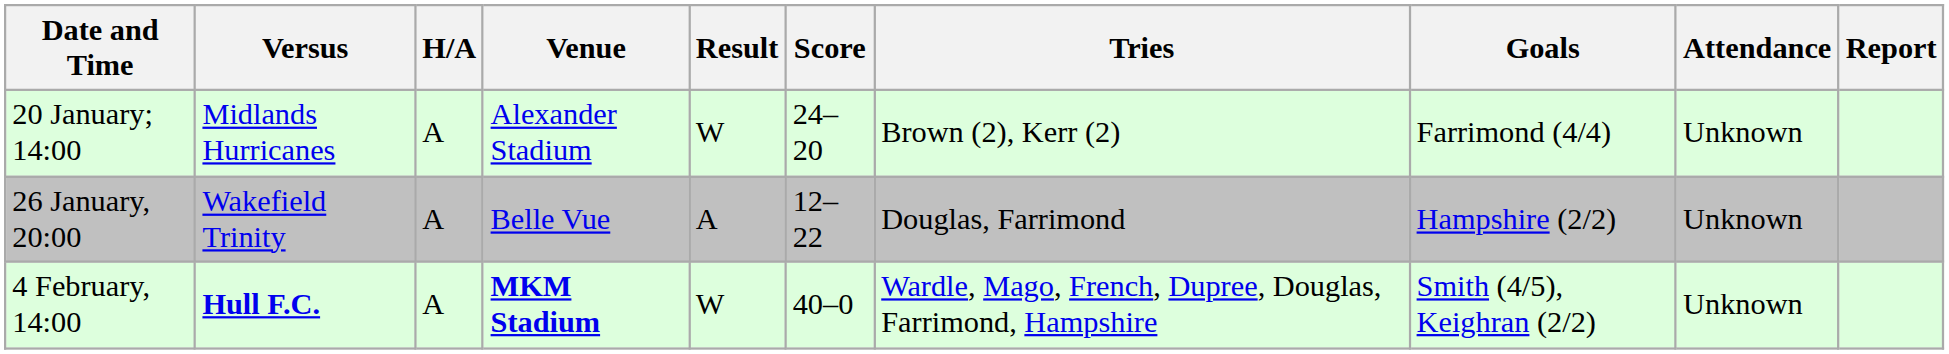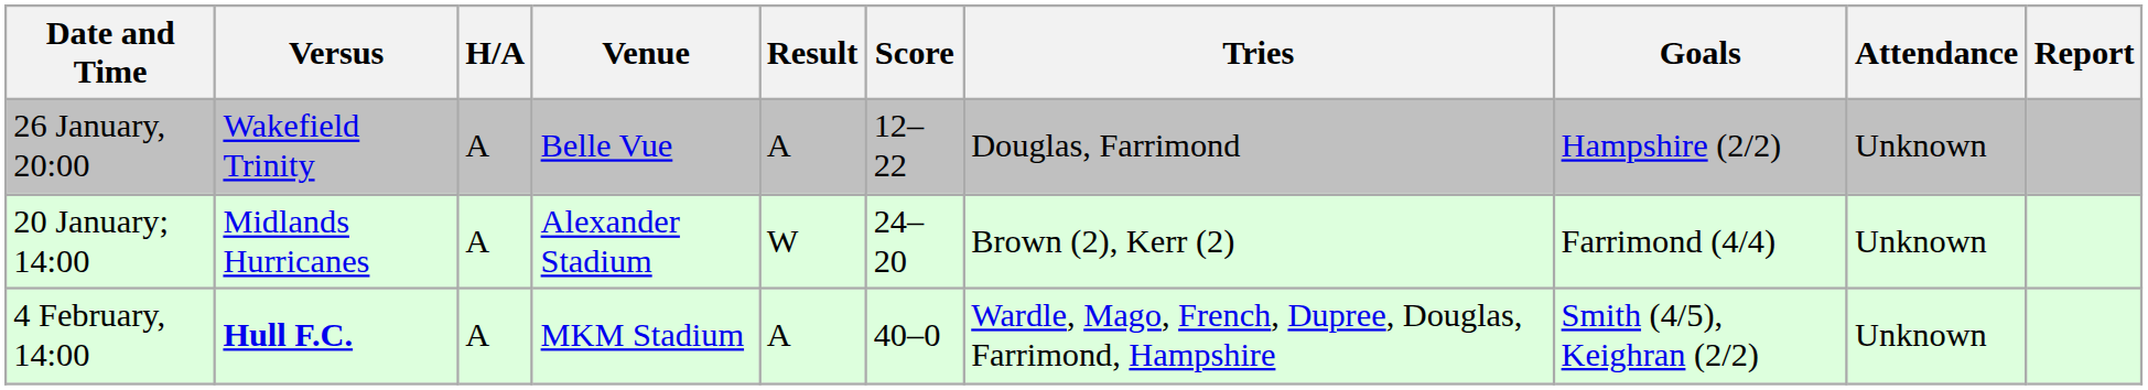rows swapped: 20 January; 14:00 <-> 26 January, 20:00
4 February, 14:00 | Venue: bold -> normal
4 February, 14:00 | Result: W -> A
